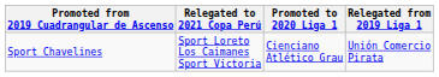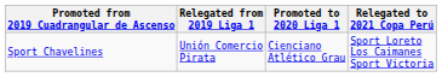columns swapped: Relegated from 2019 Liga 1 <-> Relegated to 2021 Copa Perú
